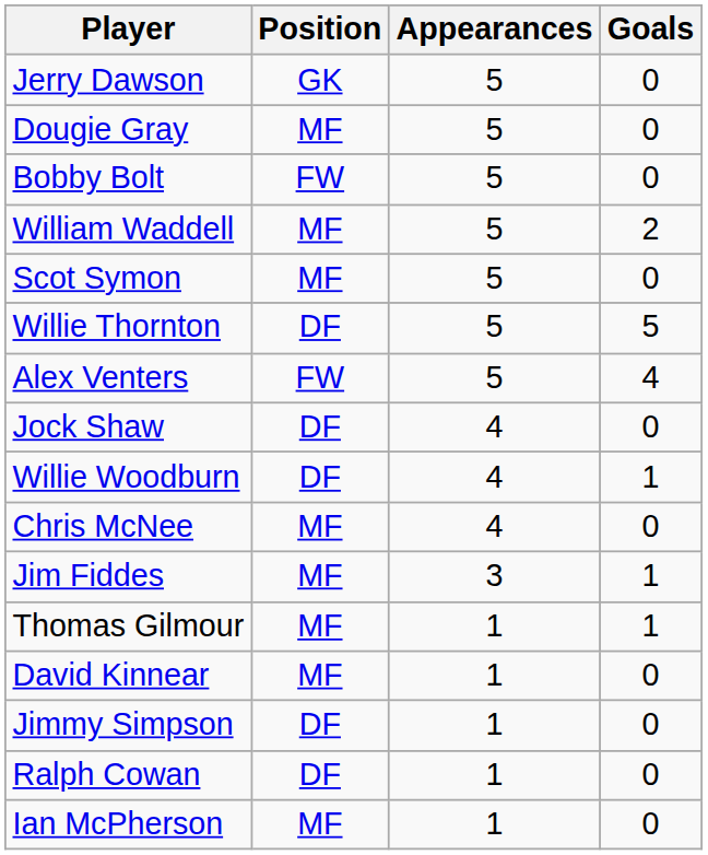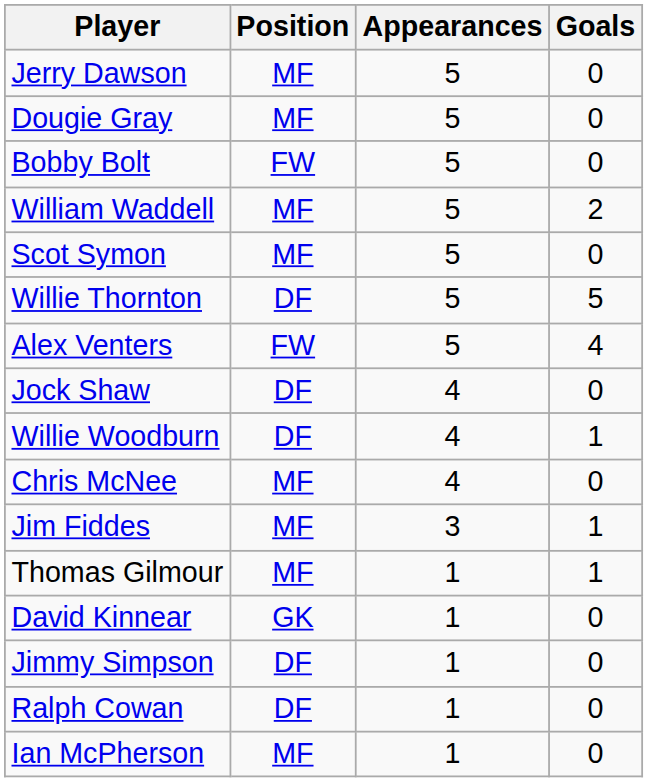Jerry Dawson | Position: GK -> MF
David Kinnear | Position: MF -> GK
